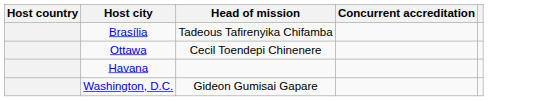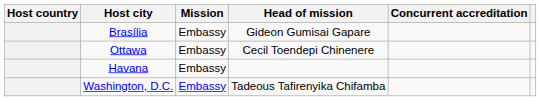+ column: Mission | Embassy | Embassy | Embassy | Embassy
Brasília | Head of mission: Tadeous Tafirenyika Chifamba -> Gideon Gumisai Gapare
Washington, D.C. | Head of mission: Gideon Gumisai Gapare -> Tadeous Tafirenyika Chifamba
